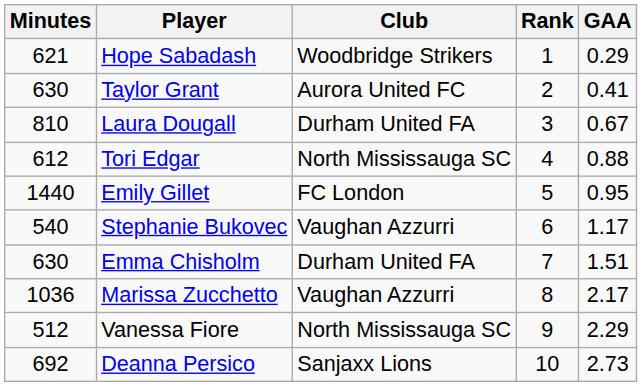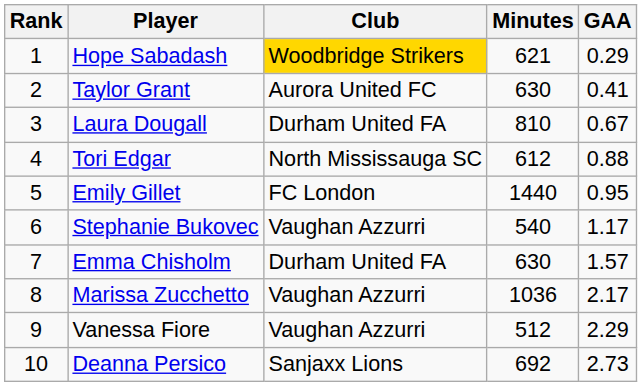columns swapped: Rank <-> Minutes
Hope Sabadash | Club: no background -> gold background
Emma Chisholm | GAA: 1.51 -> 1.57
Vanessa Fiore | Club: North Mississauga SC -> Vaughan Azzurri
